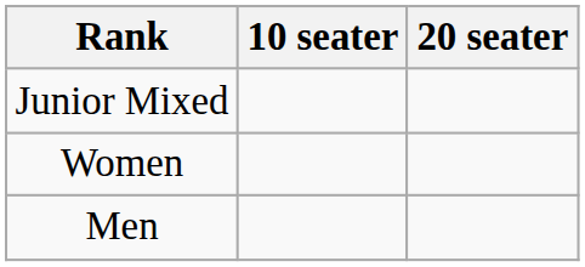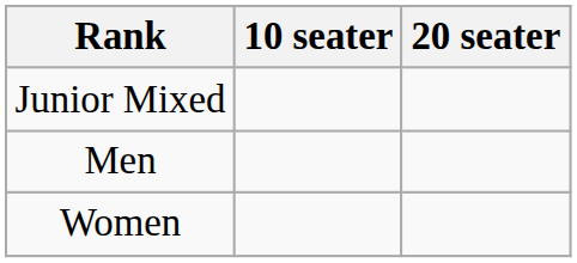rows swapped: Men <-> Women
